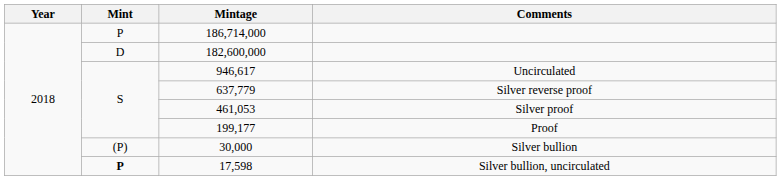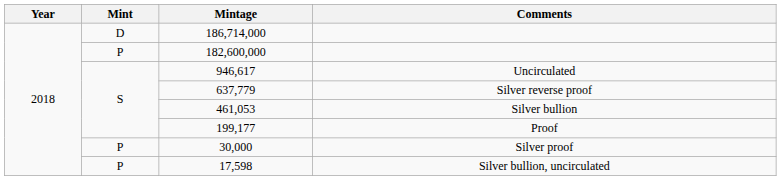186,714,000 | Mint: P -> D
182,600,000 | Mint: D -> P
461,053 | Comments: Silver proof -> Silver bullion
30,000 | Mint: (P) -> P
30,000 | Comments: Silver bullion -> Silver proof
17,598 | Mint: bold -> normal
